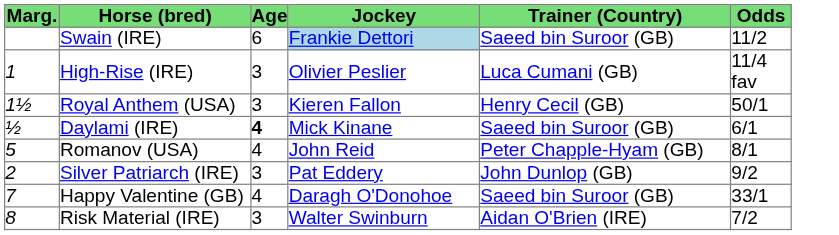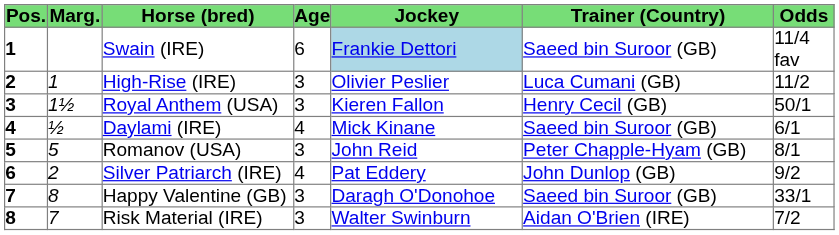+ column: Pos. | 1 | 2 | 3 | 4 | 5 | 6 | 7 | 8
Swain (IRE) | Odds: 11/2 -> 11/4 fav
High-Rise (IRE) | Odds: 11/4 fav -> 11/2
Daylami (IRE) | Age: bold -> normal
Romanov (USA) | Age: 4 -> 3
Silver Patriarch (IRE) | Age: 3 -> 4
Happy Valentine (GB) | Marg.: 7 -> 8
Happy Valentine (GB) | Age: 4 -> 3
Risk Material (IRE) | Marg.: 8 -> 7
